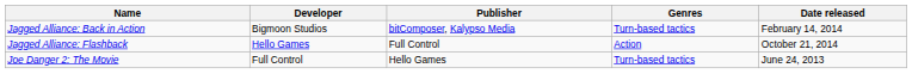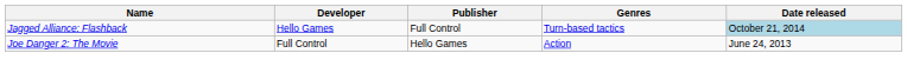- row: Jagged Alliance: Back in Action | Bigmoon Studios | bitComposer, Kalypso Media | Turn-based tactics | February 14, 2014
Jagged Alliance: Flashback | Genres: Action -> Turn-based tactics
Jagged Alliance: Flashback | Date released: no background -> lightblue background
Joe Danger 2: The Movie | Genres: Turn-based tactics -> Action
